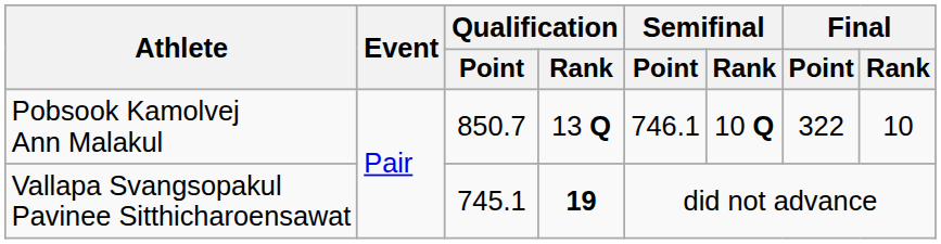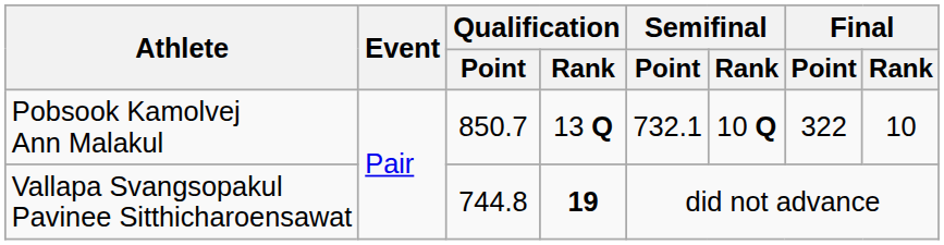Pobsook Kamolvej Ann Malakul | Semifinal / Point: 746.1 -> 732.1
Vallapa Svangsopakul Pavinee Sitthicharoensawat | Qualification / Point: 745.1 -> 744.8
